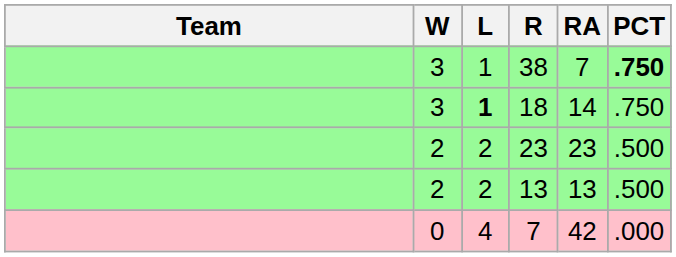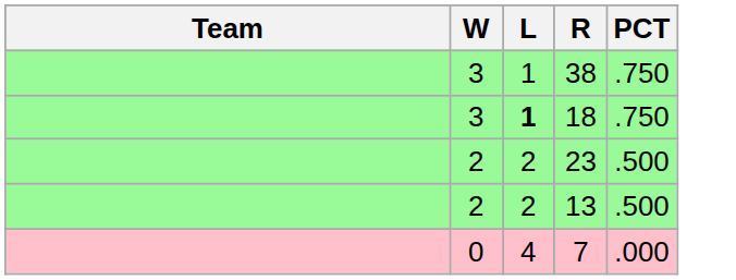- column: RA | 7 | 14 | 23 | 13 | 42
38 | PCT: bold -> normal
